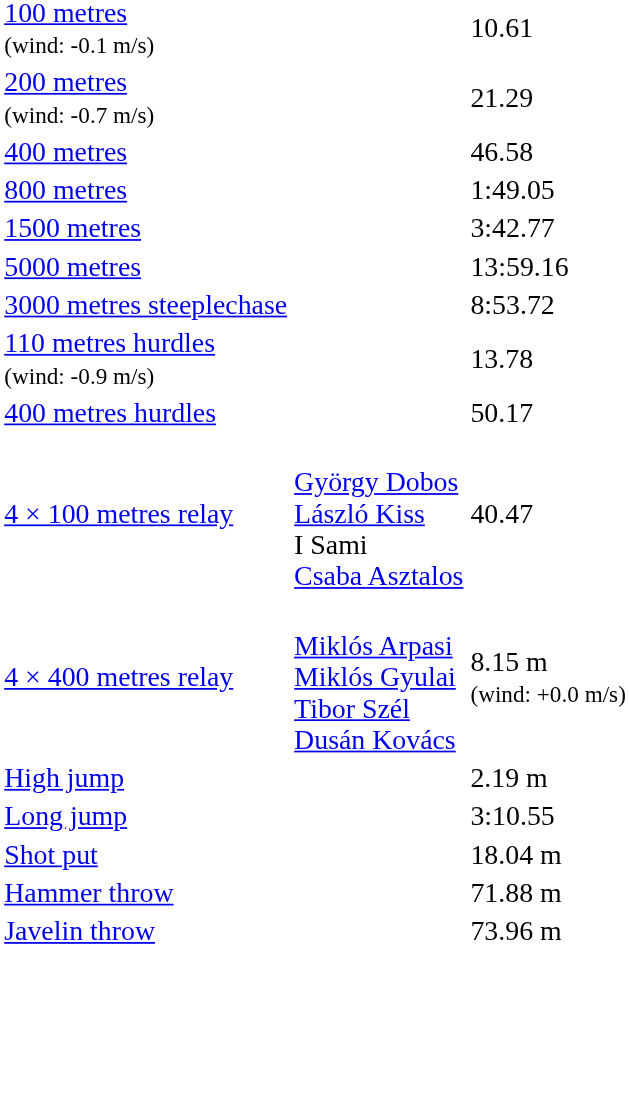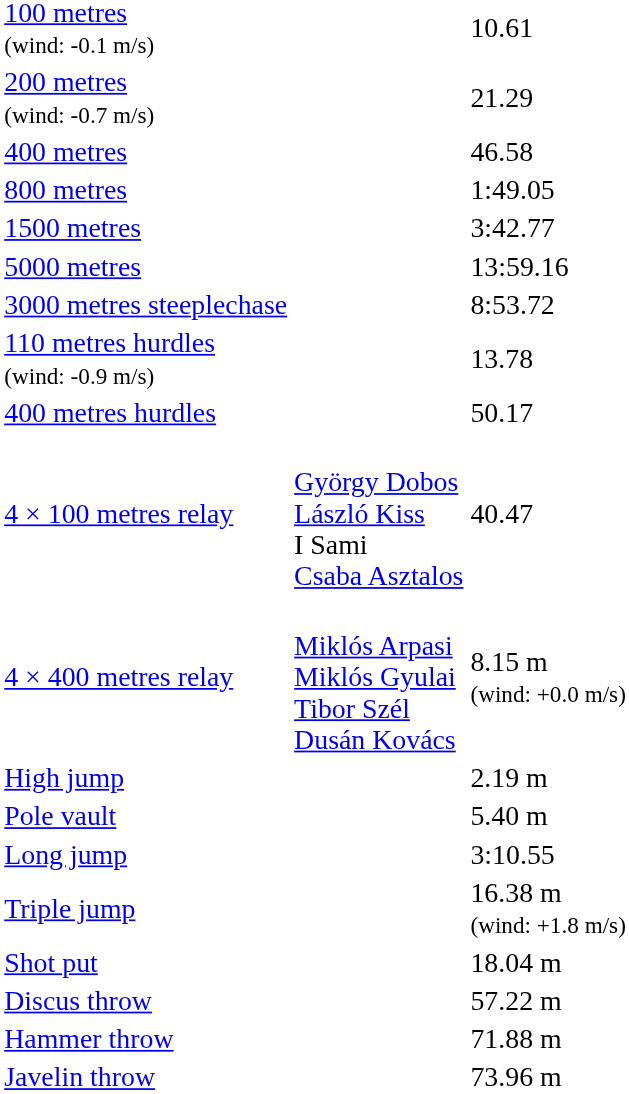+ row: Pole vault | 5.40 m
+ row: Triple jump | 16.38 m (wind: +1.8 m/s)
+ row: Discus throw | 57.22 m
